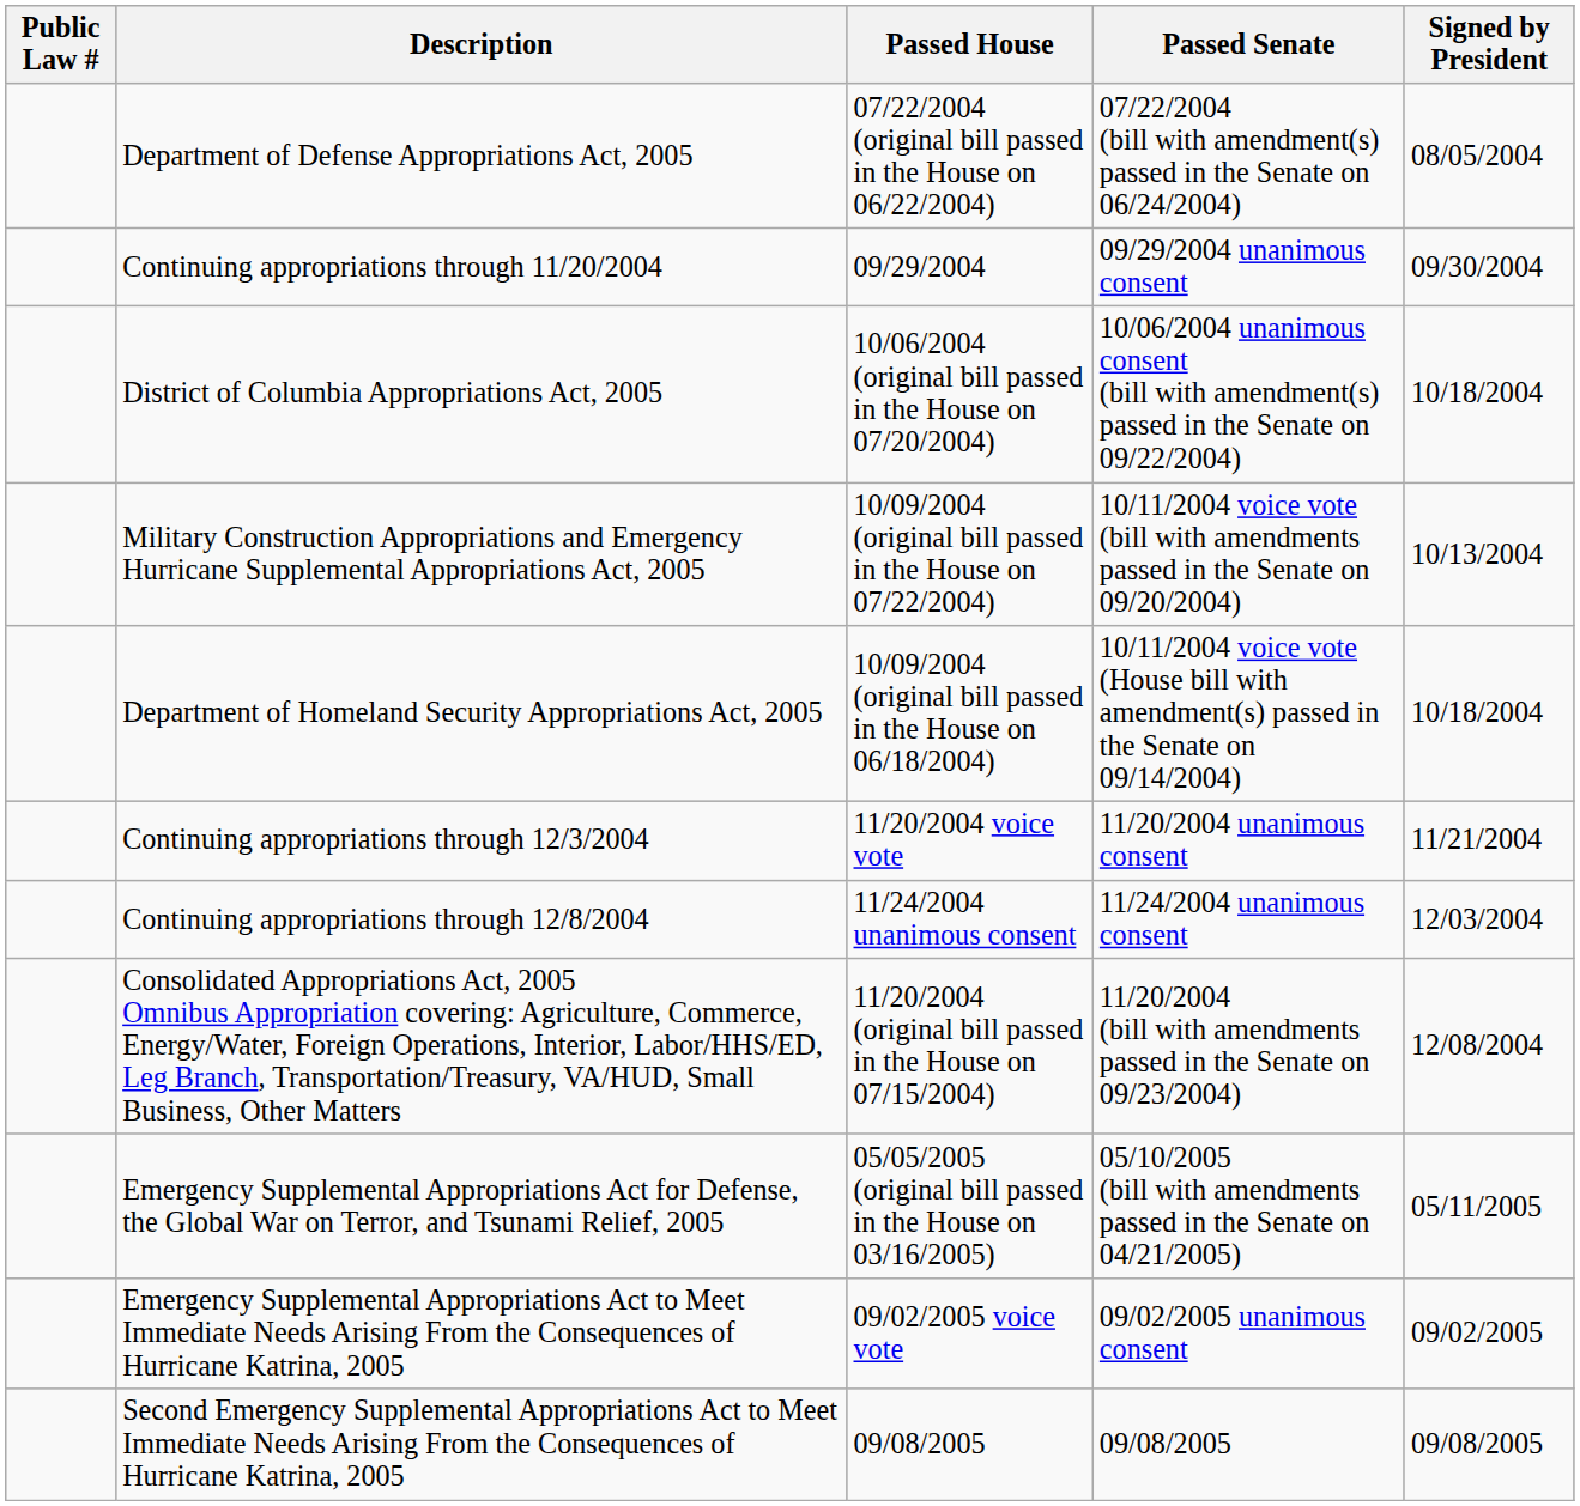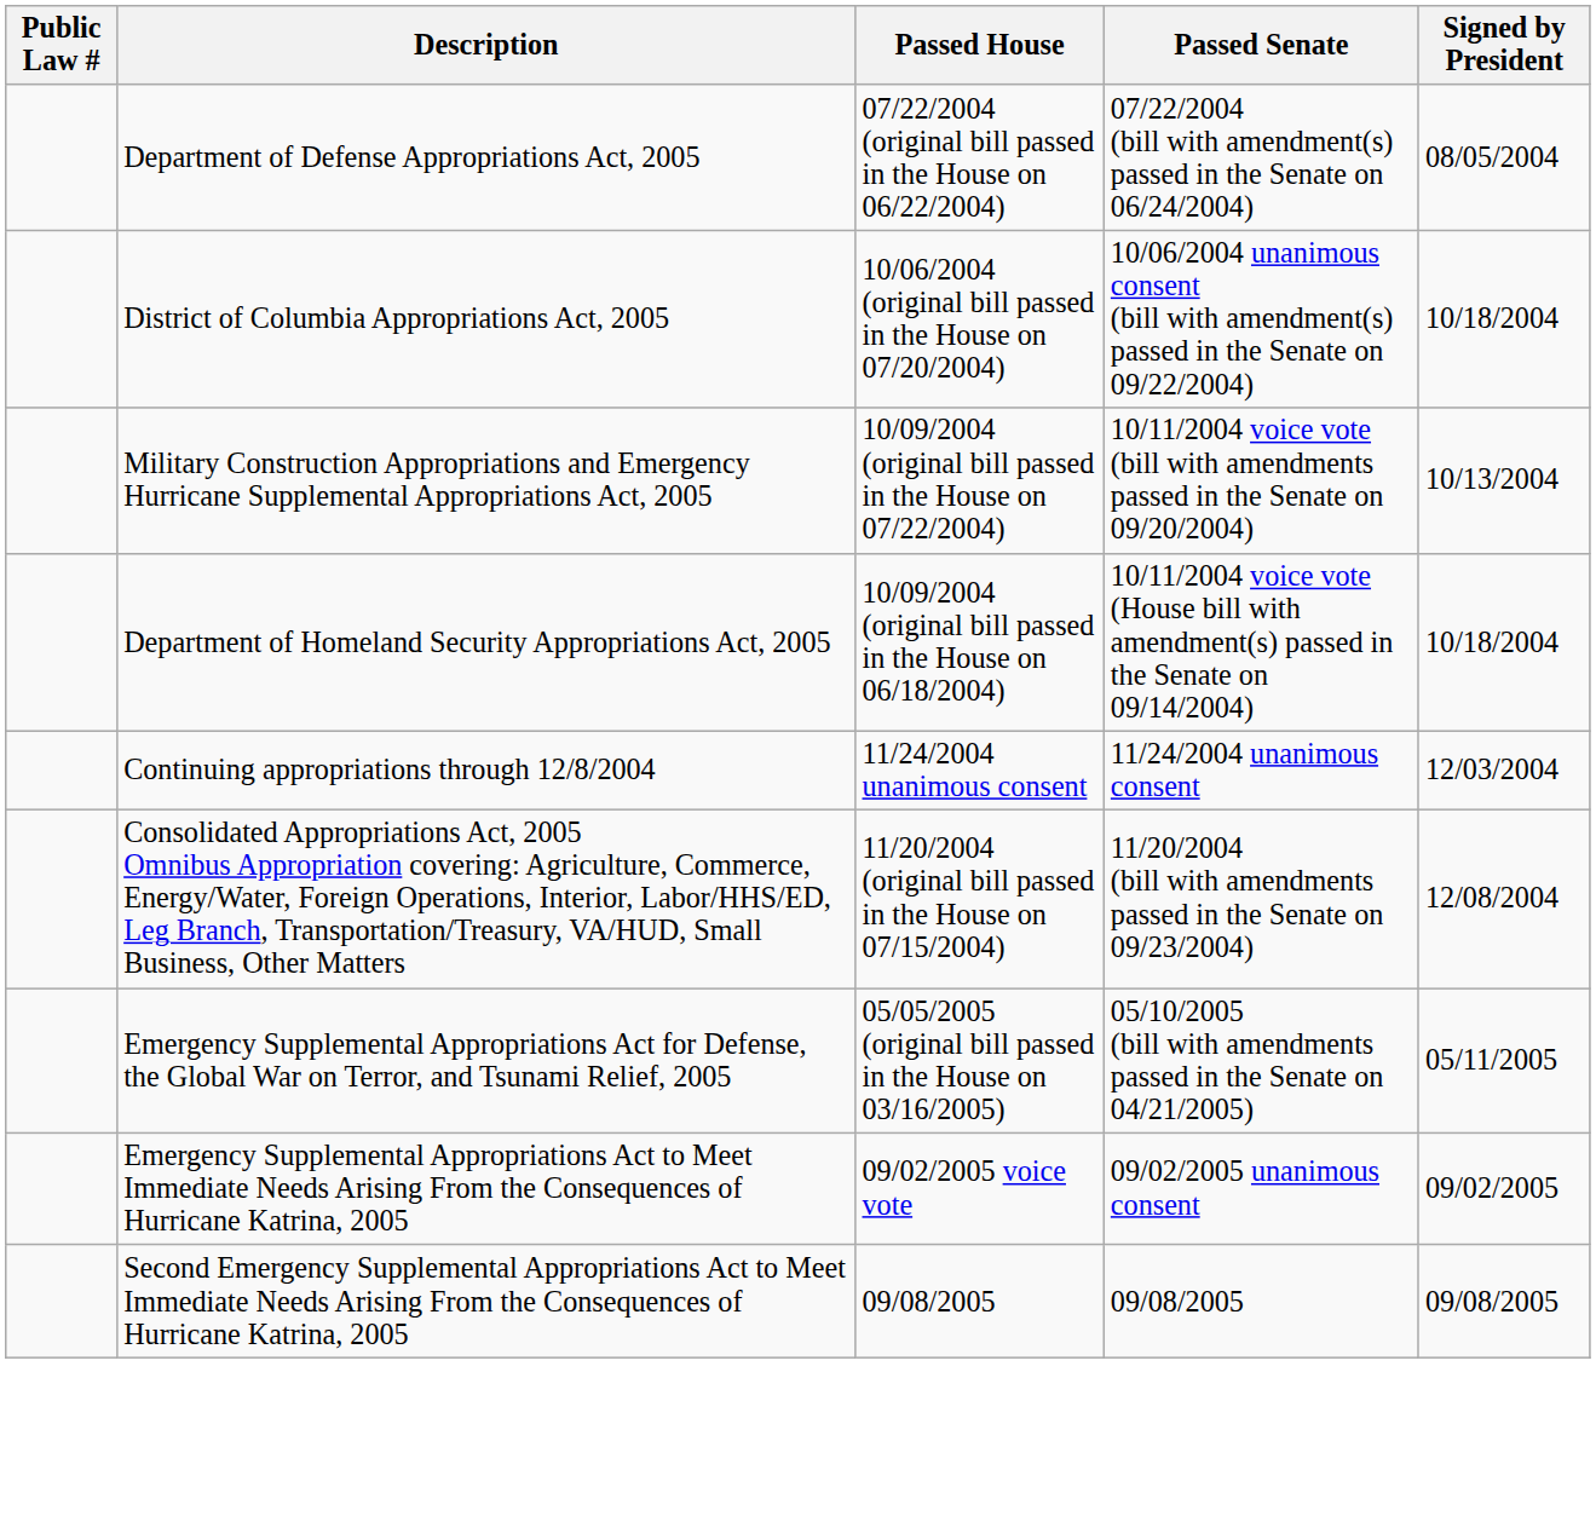- row: Continuing appropriations through 11/20/2004 | 09/29/2004 | 09/29/2004 unanimous consent | 09/30/2004
- row: Continuing appropriations through 12/3/2004 | 11/20/2004 voice vote | 11/20/2004 unanimous consent | 11/21/2004
